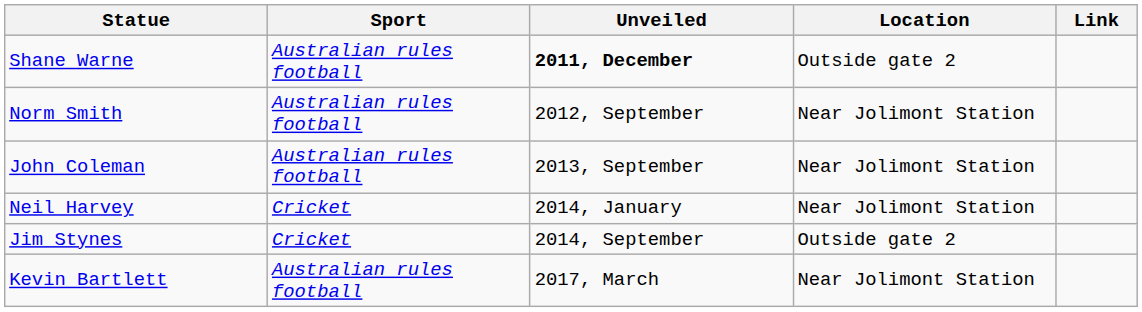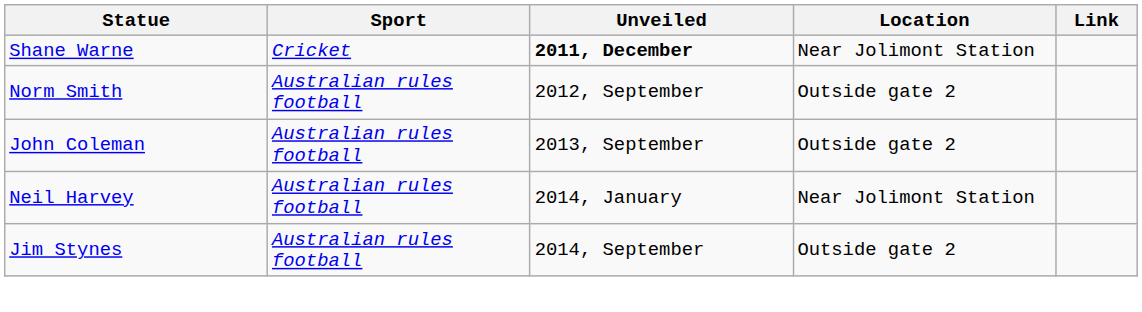Shane Warne | Sport: Australian rules football -> Cricket
Shane Warne | Location: Outside gate 2 -> Near Jolimont Station
Norm Smith | Location: Near Jolimont Station -> Outside gate 2
John Coleman | Location: Near Jolimont Station -> Outside gate 2
Neil Harvey | Sport: Cricket -> Australian rules football
Jim Stynes | Sport: Cricket -> Australian rules football
- row: Kevin Bartlett | Australian rules football | 2017, March | Near Jolimont Station
